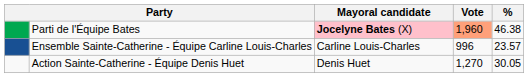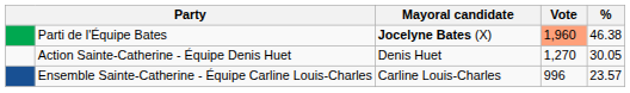Parti de l'Équipe Bates | Mayoral candidate: pink background -> no background
rows swapped: Action Sainte-Catherine - Équipe Denis Huet <-> Ensemble Sainte-Catherine - Équipe Carline Louis-Charles
